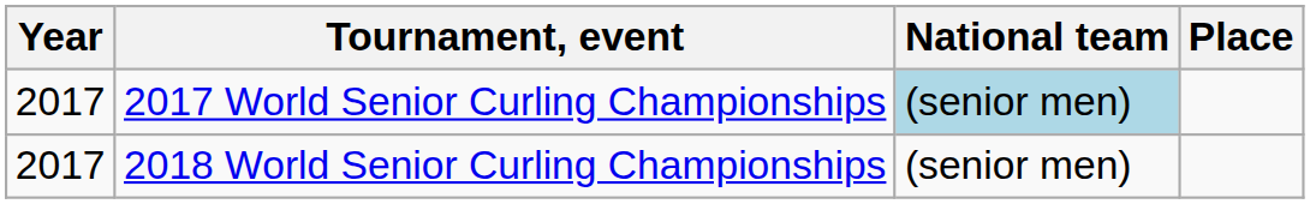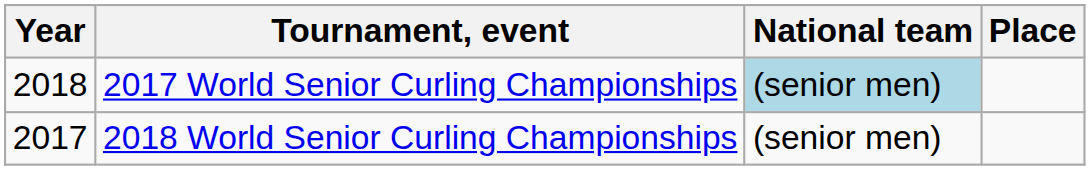2017 World Senior Curling Championships | Year: 2017 -> 2018
